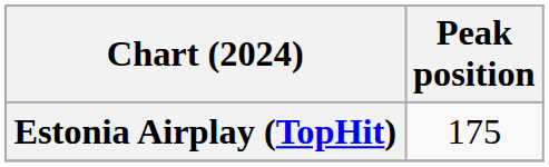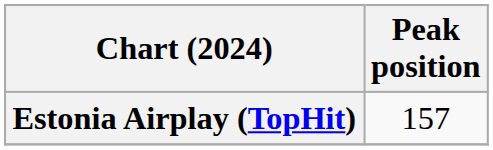Estonia Airplay (TopHit) | Peak position: 175 -> 157
